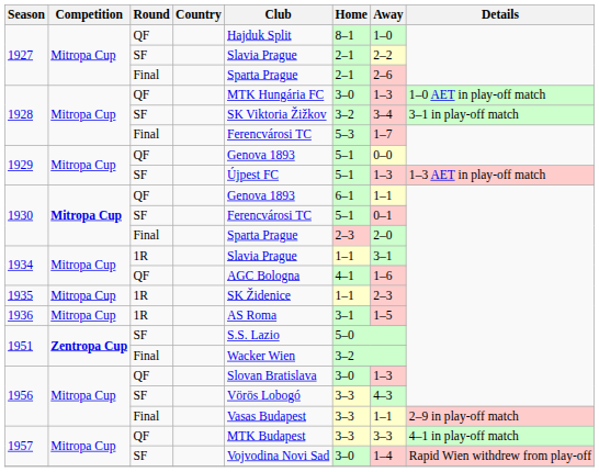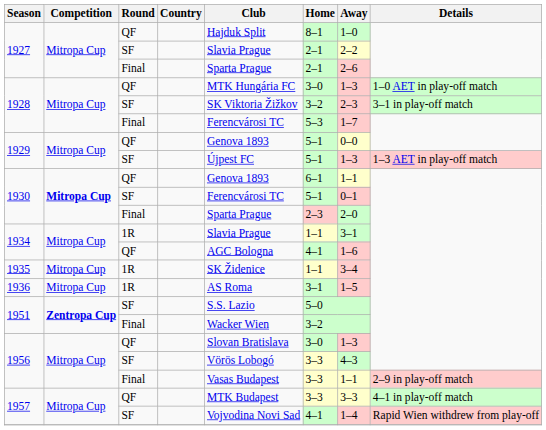1928 / SF | Away: 3–4 -> 2–3
1935 | Away: 2–3 -> 3–4
1957 / SF | Home: 3–0 -> 4–1
